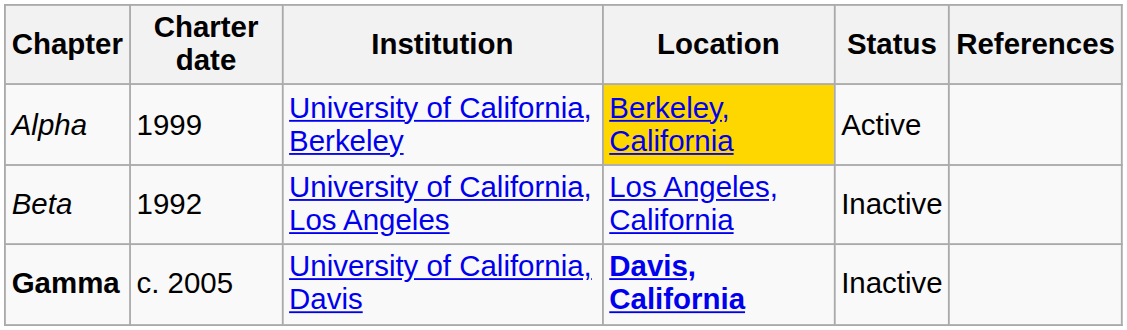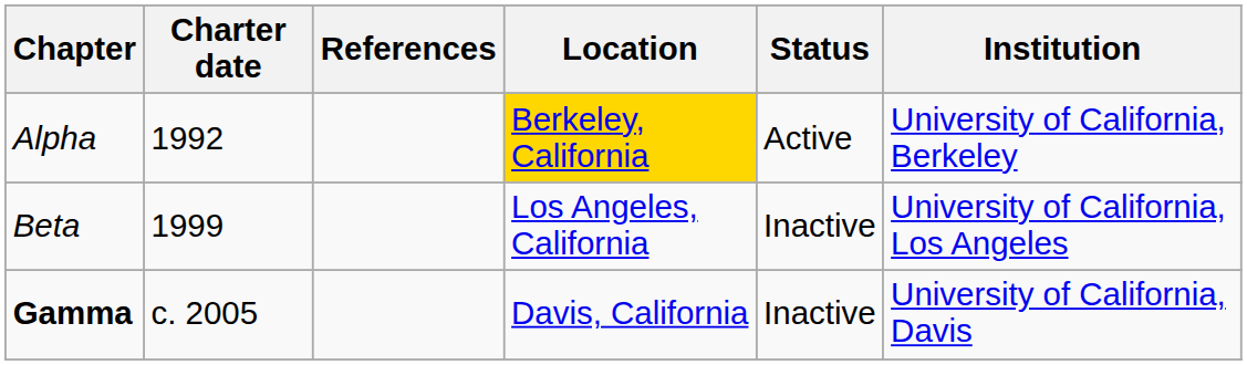columns swapped: Institution <-> References
Alpha | Charter date: 1999 -> 1992
Beta | Charter date: 1992 -> 1999
Gamma | Location: bold -> normal
